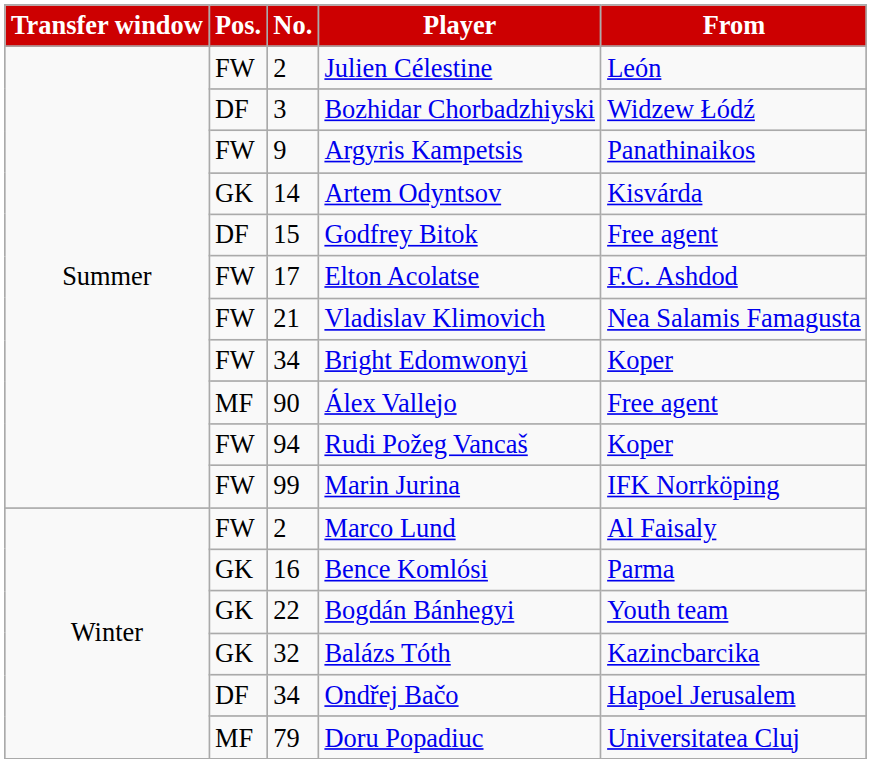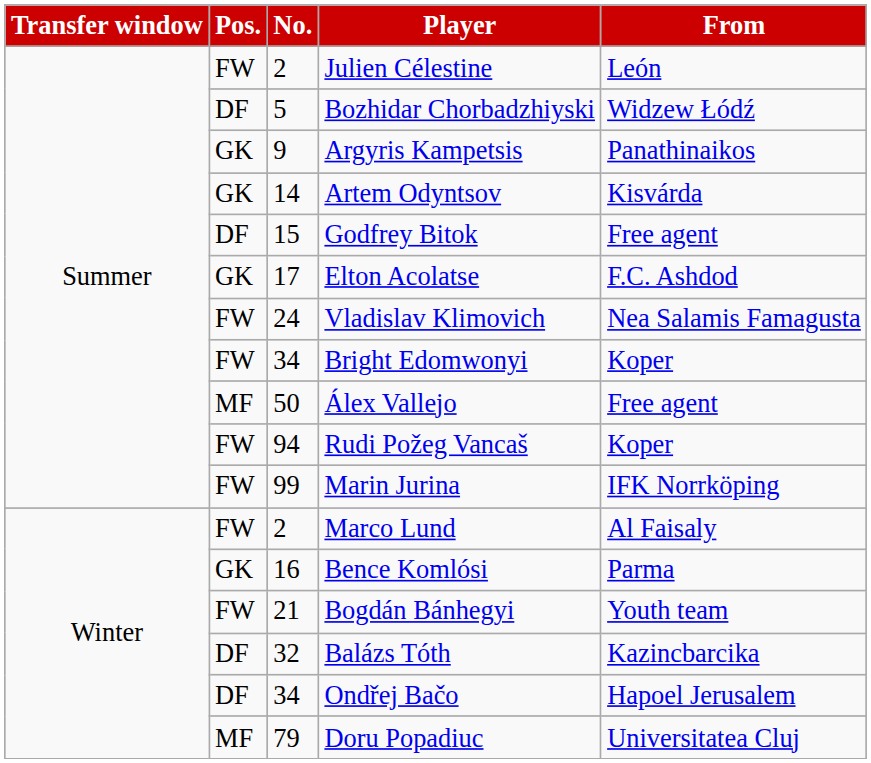Bozhidar Chorbadzhiyski | No.: 3 -> 5
Argyris Kampetsis | Pos.: FW -> GK
Elton Acolatse | Pos.: FW -> GK
Vladislav Klimovich | No.: 21 -> 24
Álex Vallejo | No.: 90 -> 50
Bogdán Bánhegyi | Pos.: GK -> FW
Bogdán Bánhegyi | No.: 22 -> 21
Balázs Tóth | Pos.: GK -> DF
